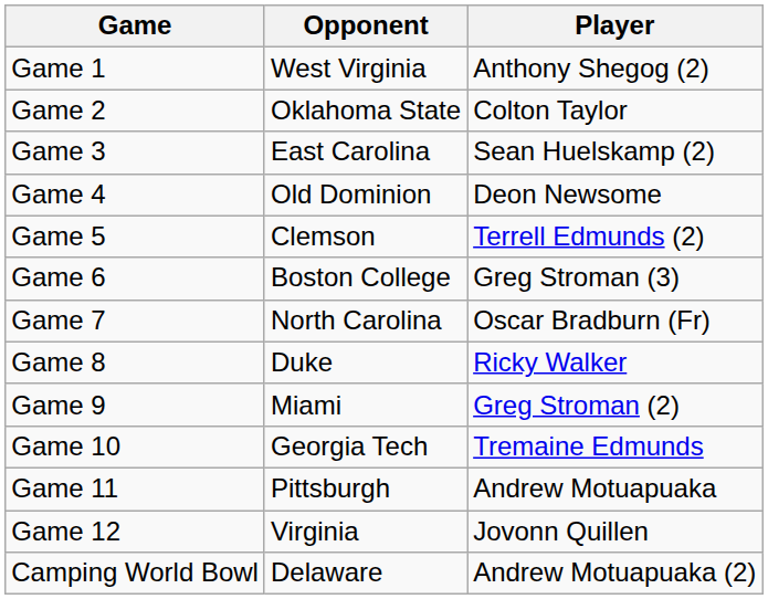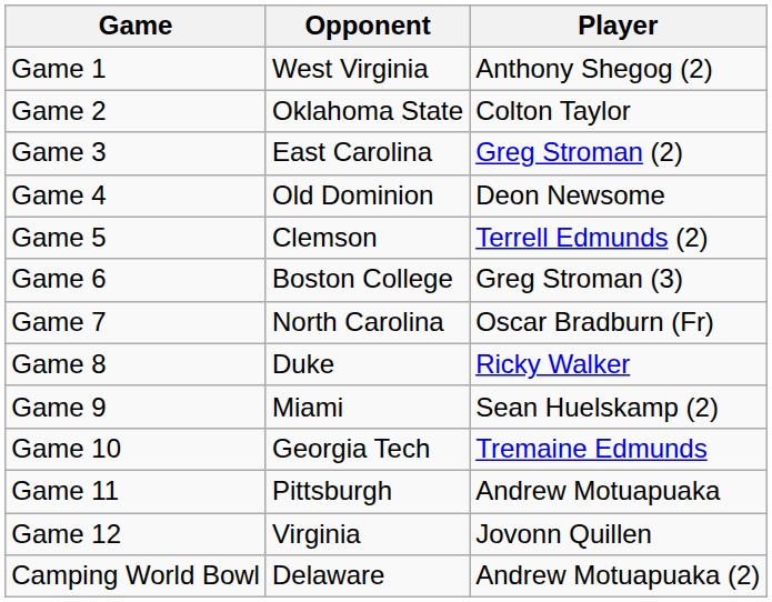Game 3 | Player: Sean Huelskamp (2) -> Greg Stroman (2)
Game 9 | Player: Greg Stroman (2) -> Sean Huelskamp (2)
